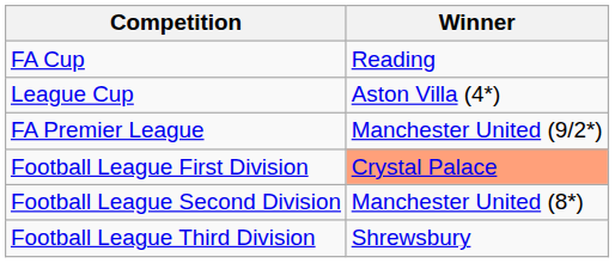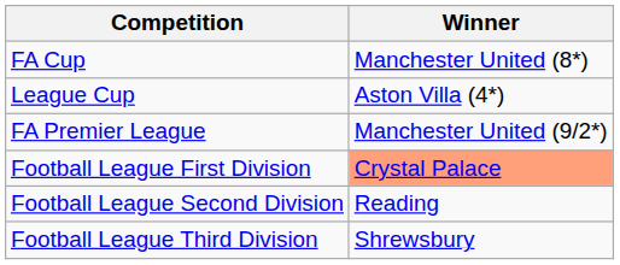FA Cup | Winner: Reading -> Manchester United (8*)
Football League Second Division | Winner: Manchester United (8*) -> Reading
